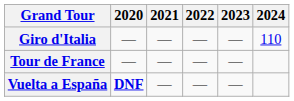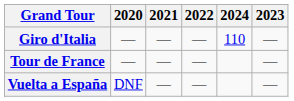columns swapped: 2023 <-> 2024
Vuelta a España | 2020: bold -> normal
